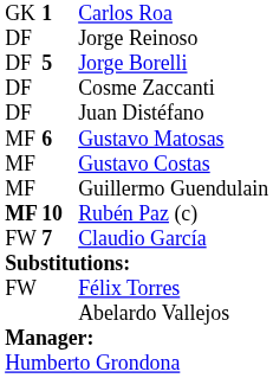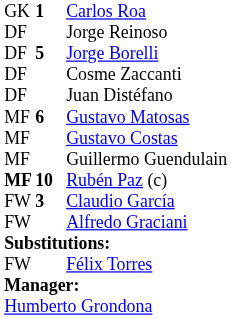Claudio García | column 2: 7 -> 3
+ row: FW | Alfredo Graciani
- row: Abelardo Vallejos
